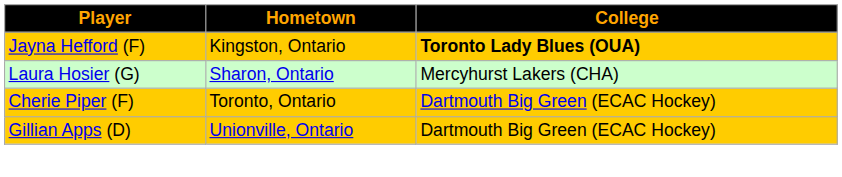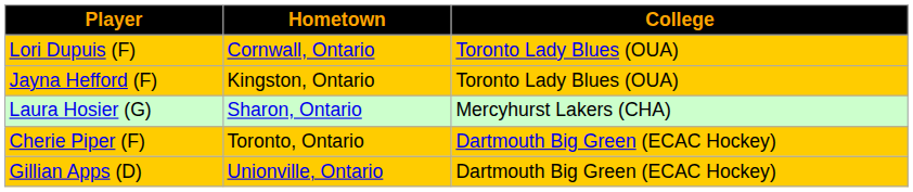+ row: Lori Dupuis (F) | Cornwall, Ontario | Toronto Lady Blues (OUA)
Jayna Hefford (F) | College: bold -> normal
